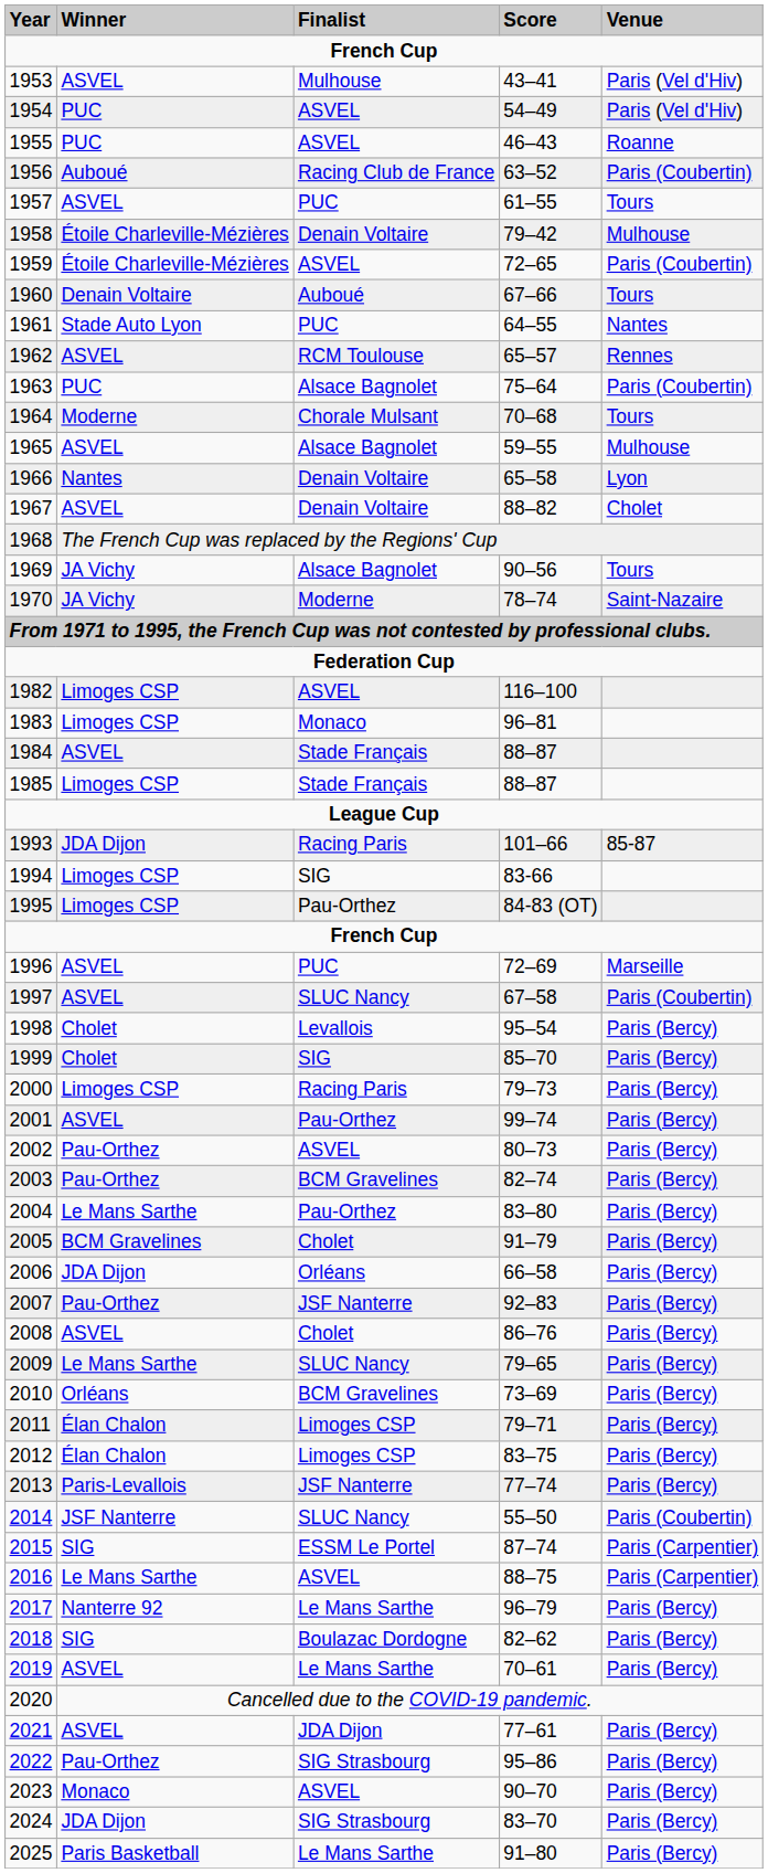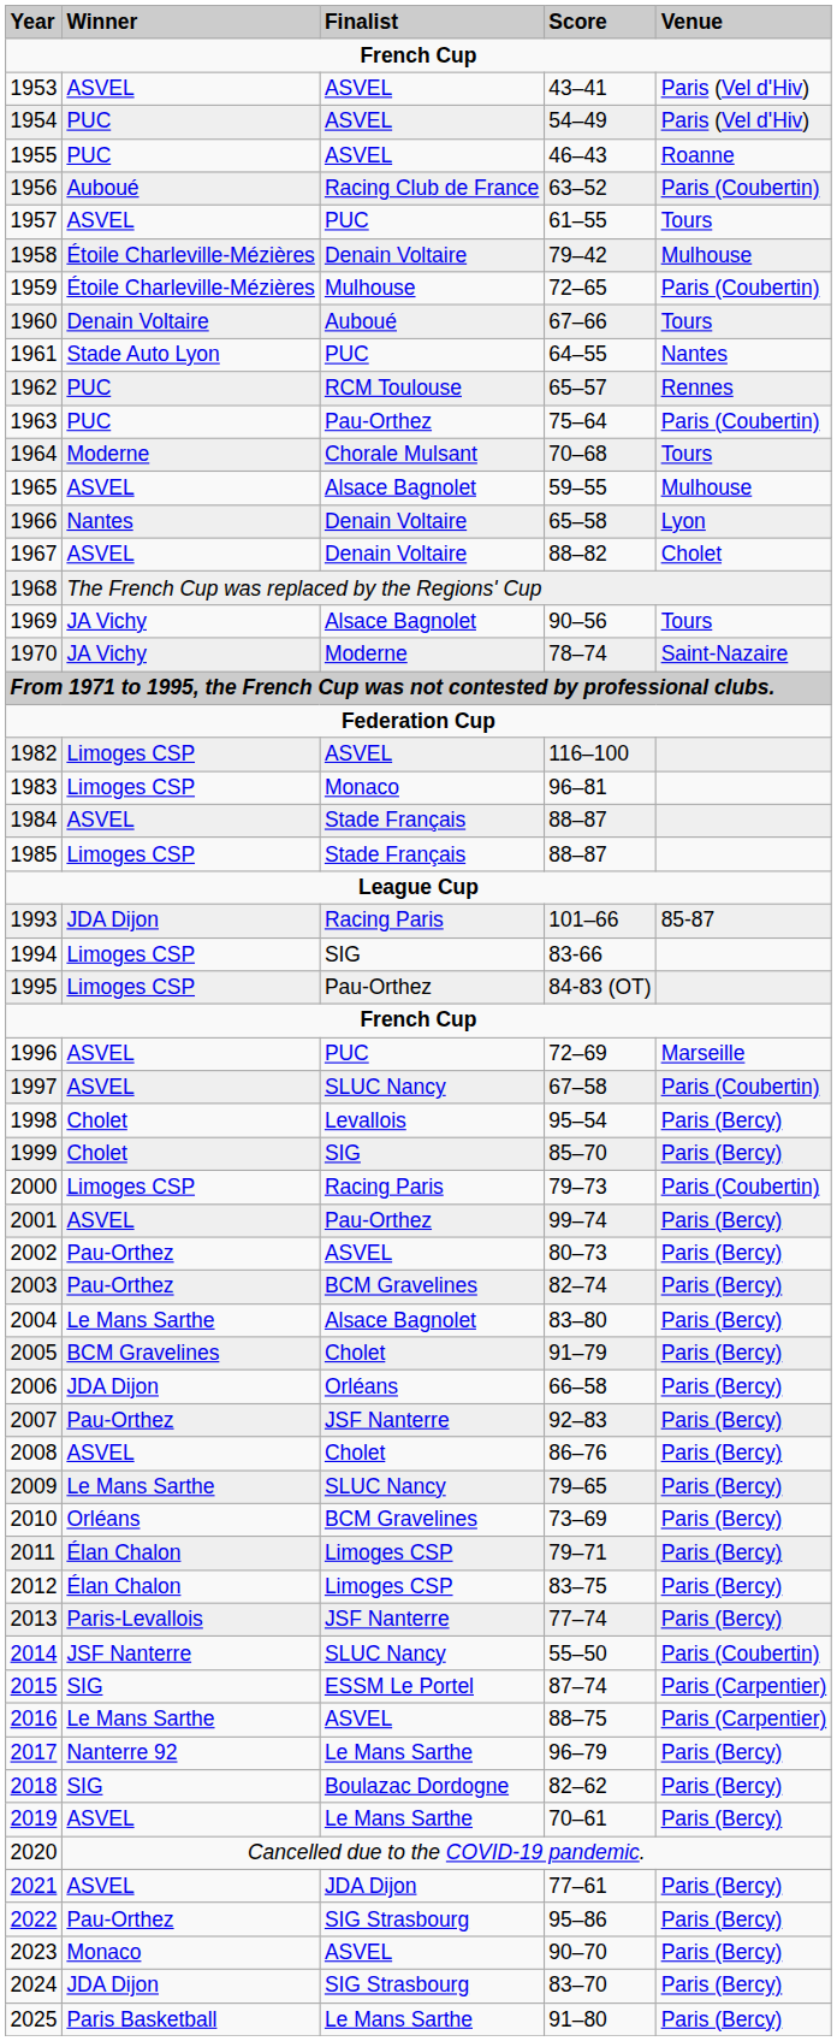1953 | Finalist: Mulhouse -> ASVEL
1959 | Finalist: ASVEL -> Mulhouse
1962 | Winner: ASVEL -> PUC
1963 | Finalist: Alsace Bagnolet -> Pau-Orthez
2000 | Venue: Paris (Bercy) -> Paris (Coubertin)
2004 | Finalist: Pau-Orthez -> Alsace Bagnolet
